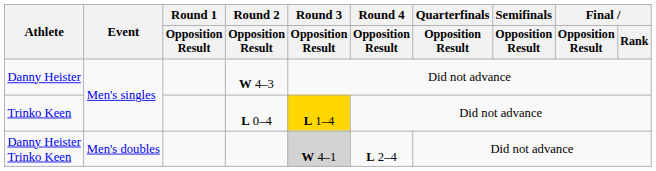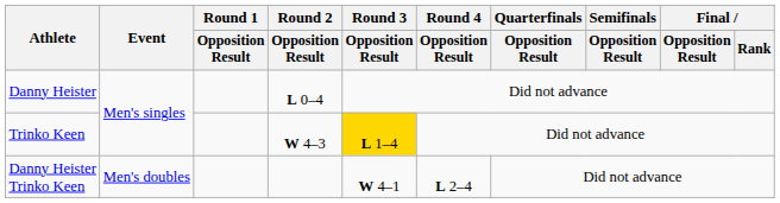Danny Heister | Round 2 / Opposition Result: W 4–3 -> L 0–4
Trinko Keen | Round 2 / Opposition Result: L 0–4 -> W 4–3
Danny Heister Trinko Keen | Round 3 / Opposition Result: lightgrey background -> no background
